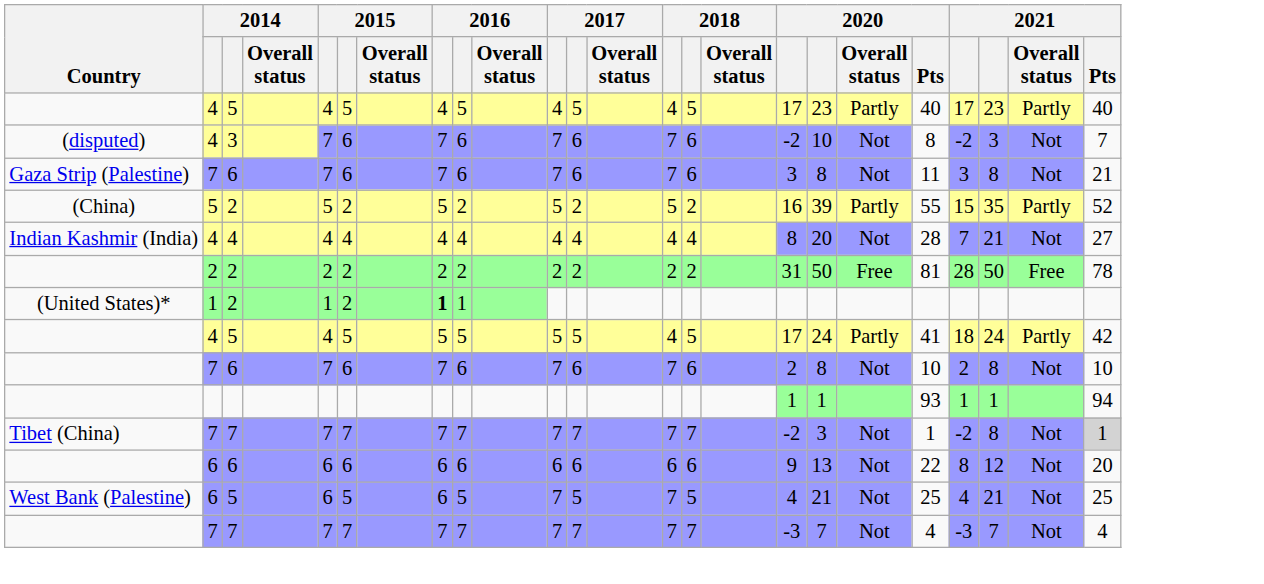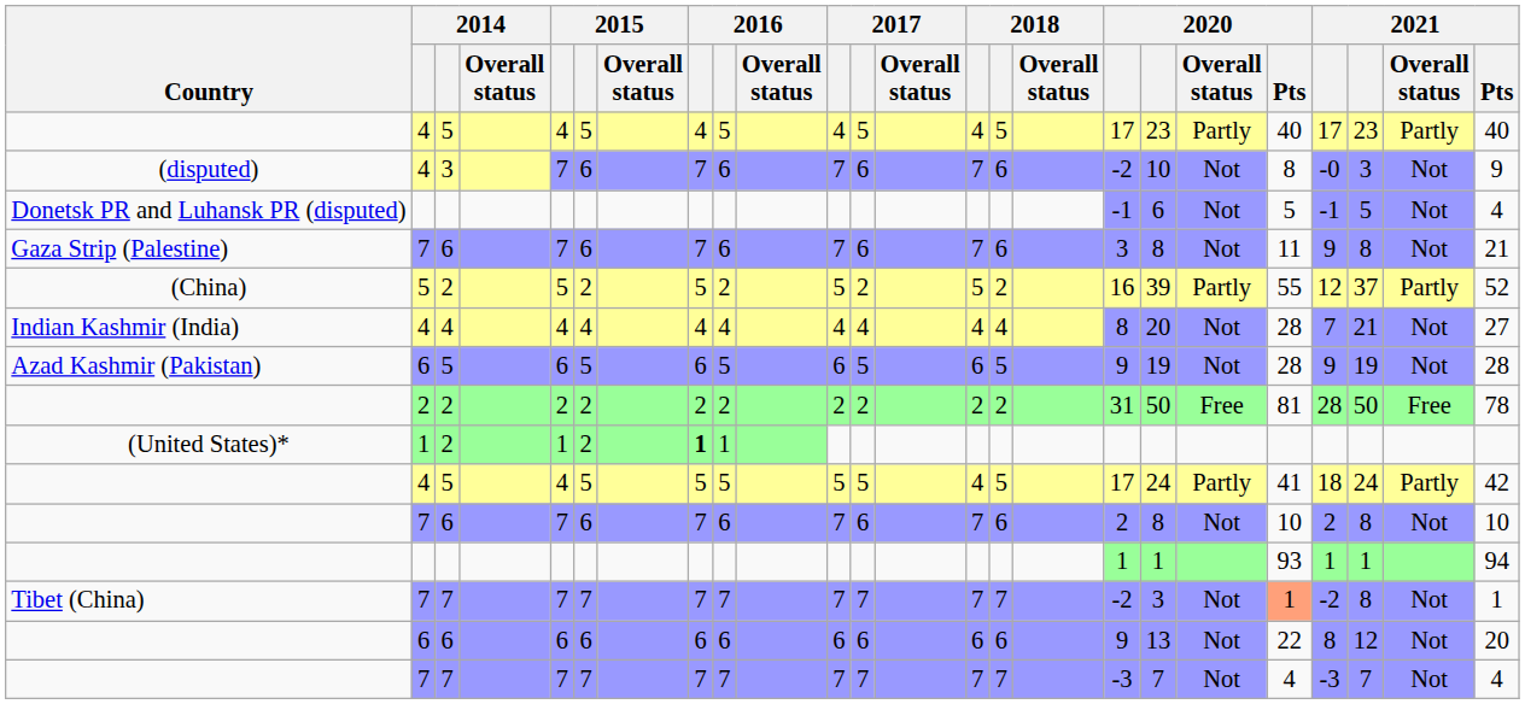(disputed) | column 21: -2 -> -0
(disputed) | 2021 / Pts: 7 -> 9
+ row: Donetsk PR and Luhansk PR (disputed) | -1 | 6 | Not | 5 | -1 | 5 | Not | 4
Gaza Strip (Palestine) | column 21: 3 -> 9
(China) | column 21: 15 -> 12
(China) | column 22: 35 -> 37
+ row: Azad Kashmir (Pakistan) | 6 | 5 | 6 | 5 | 6 | 5 | 6 | 5 | 6 | 5 | 9 | 19 | Not | 28 | 9 | 19 | Not | 28
Tibet (China) | 2020 / Pts: no background -> lightsalmon background
Tibet (China) | 2021 / Pts: lightgrey background -> no background
- row: West Bank (Palestine) | 6 | 5 | 6 | 5 | 6 | 5 | 7 | 5 | 7 | 5 | 4 | 21 | Not | 25 | 4 | 21 | Not | 25
